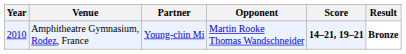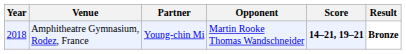Amphitheatre Gymnasium, Rodez, France | Year: 2010 -> 2018
